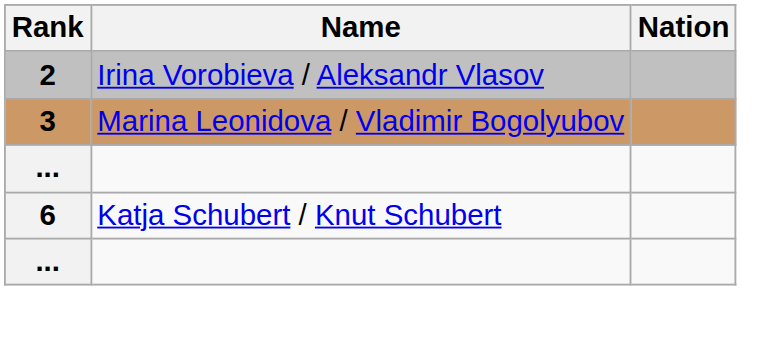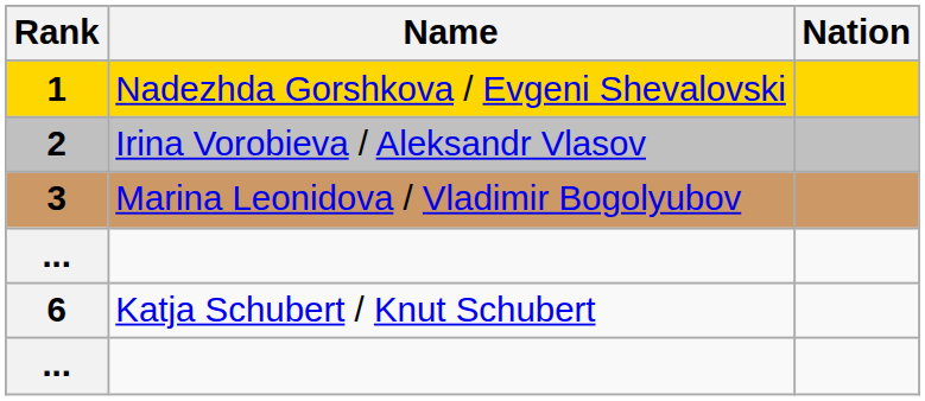+ row: 1 | Nadezhda Gorshkova / Evgeni Shevalovski
